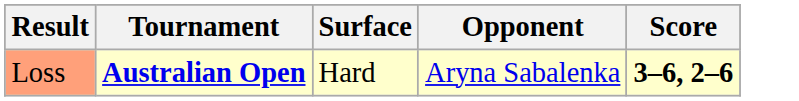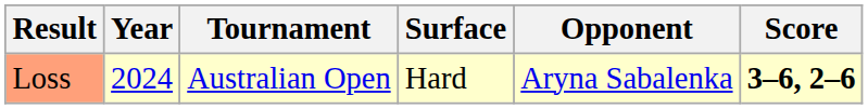+ column: Year | 2024
Loss | Tournament: bold -> normal
